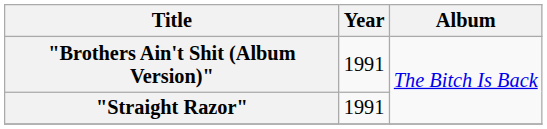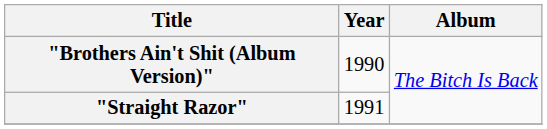"Brothers Ain't Shit (Album Version)" | Year: 1991 -> 1990
